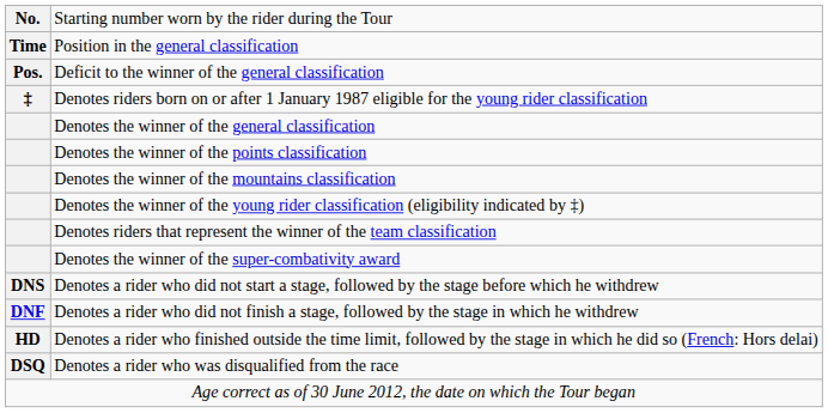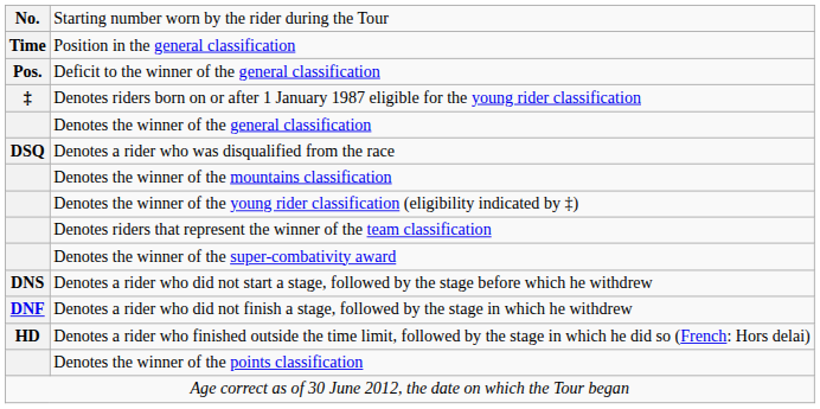rows swapped: Denotes the winner of the points classification <-> Denotes a rider who was disqualified from the race
